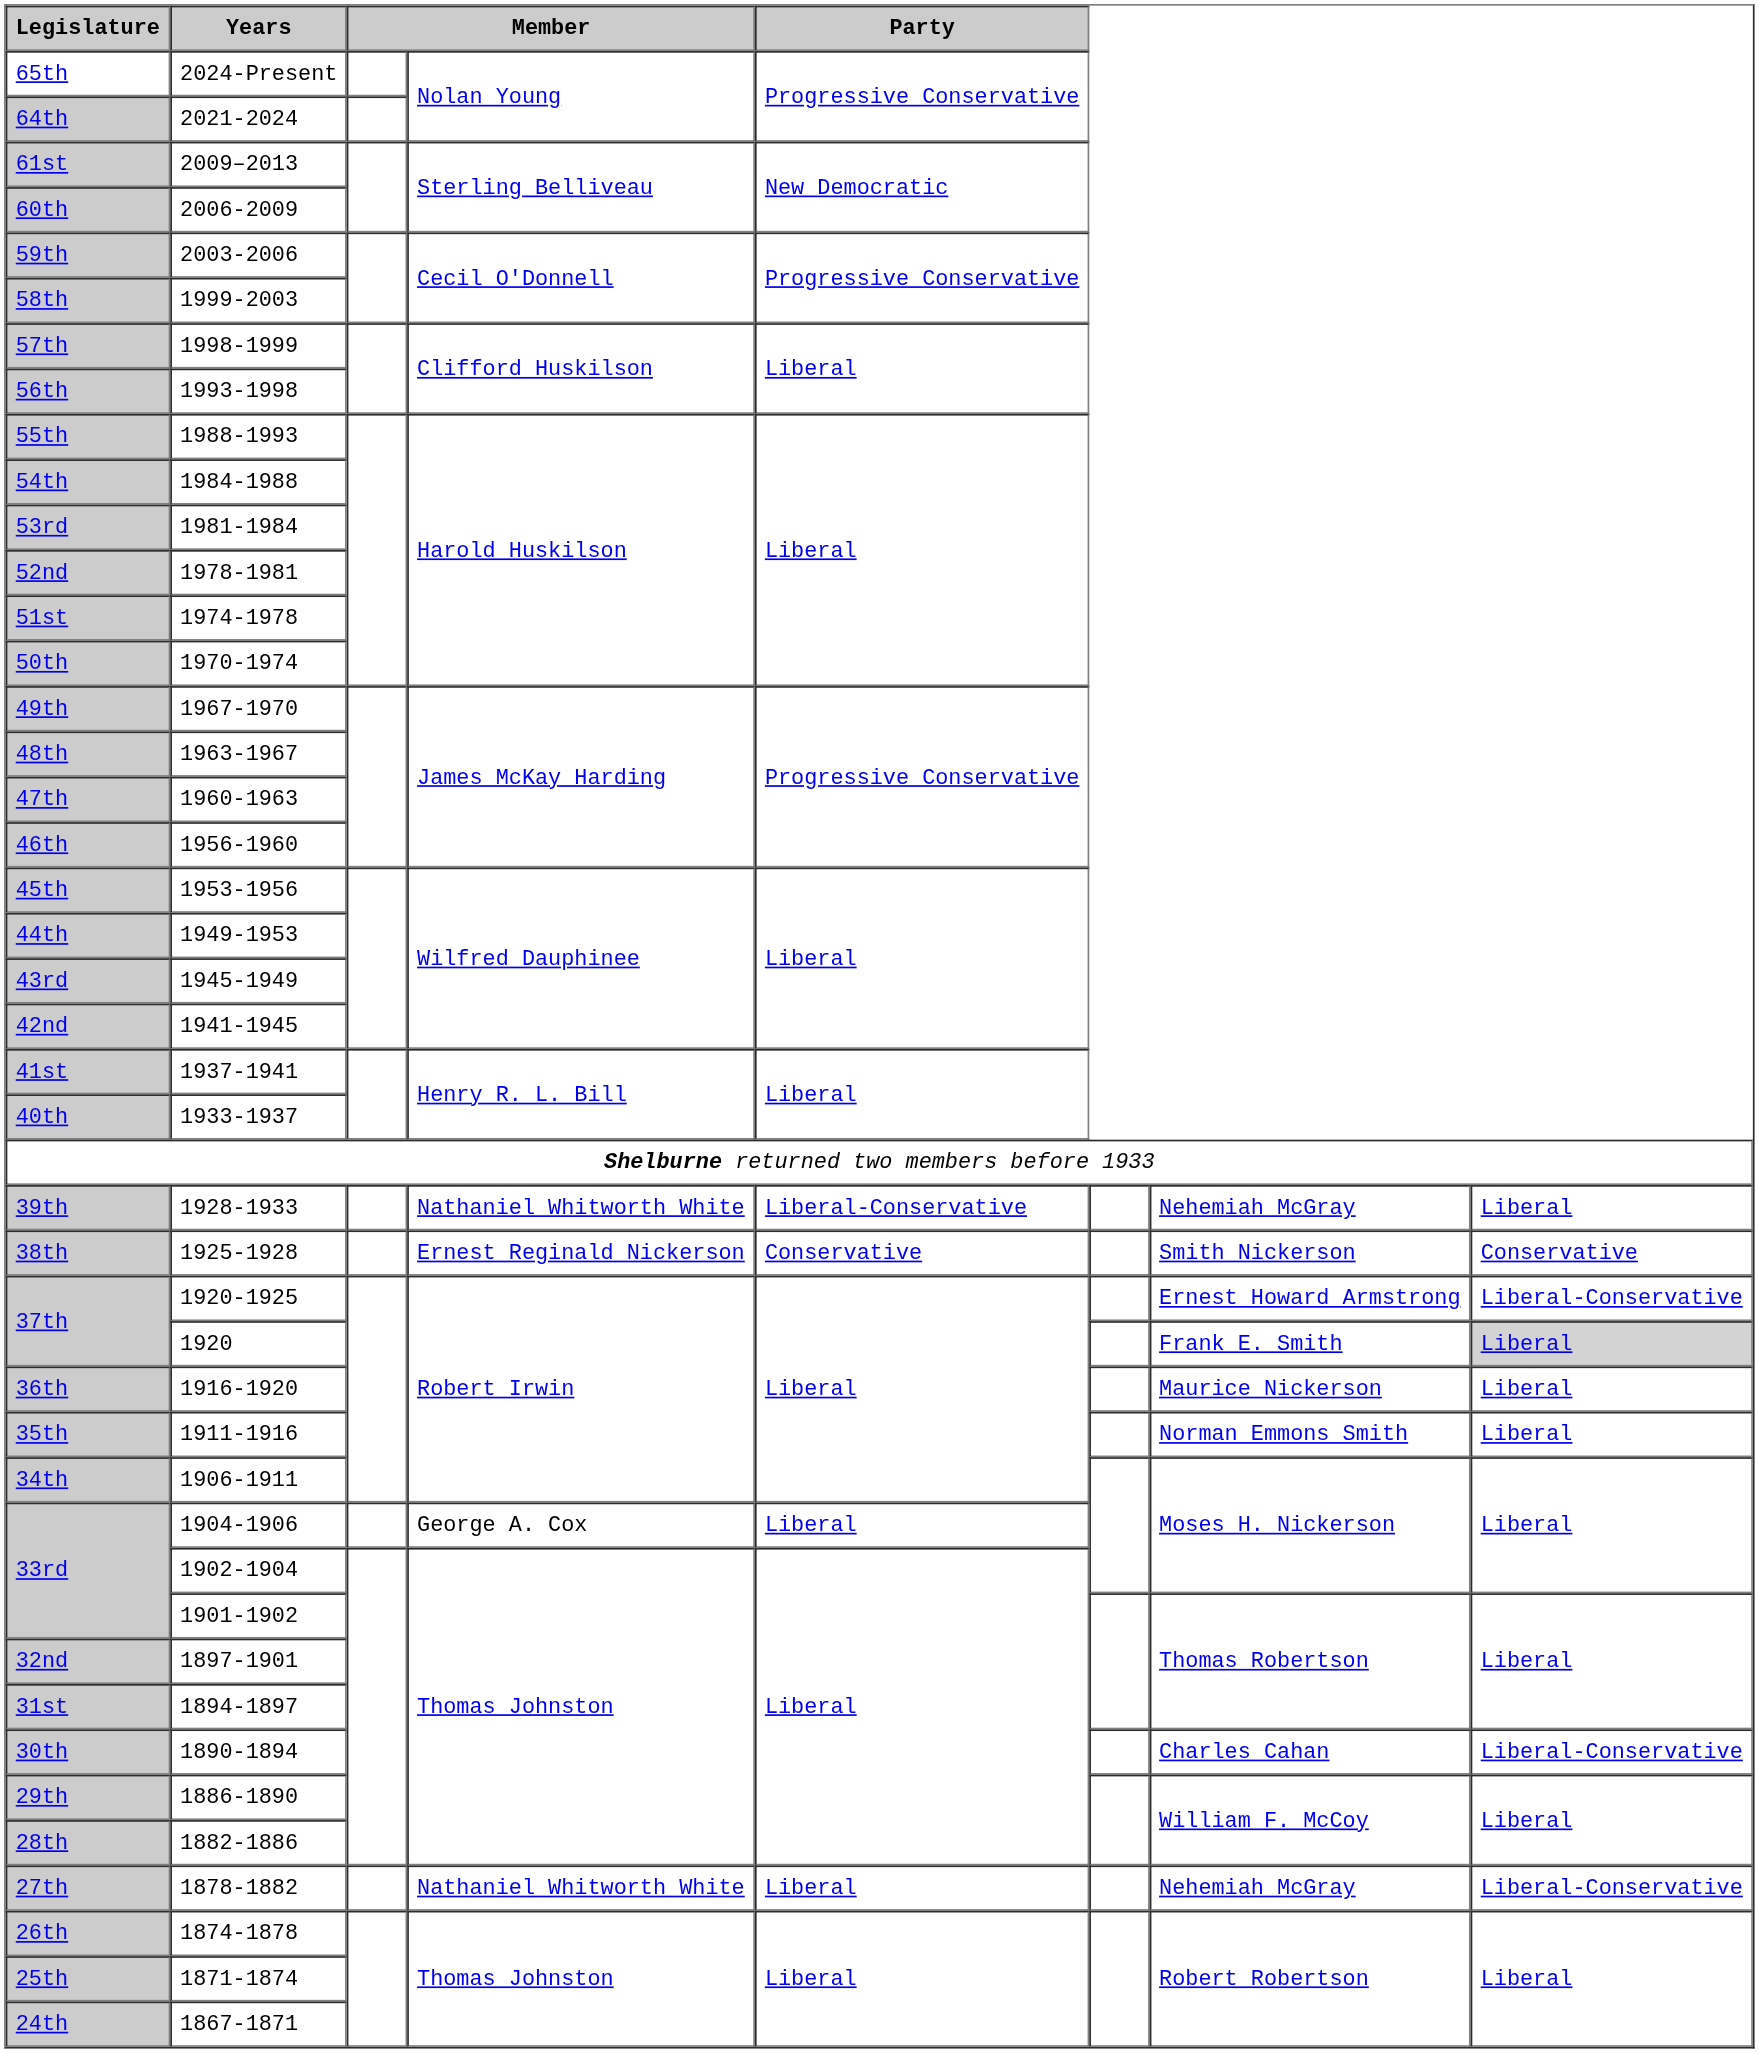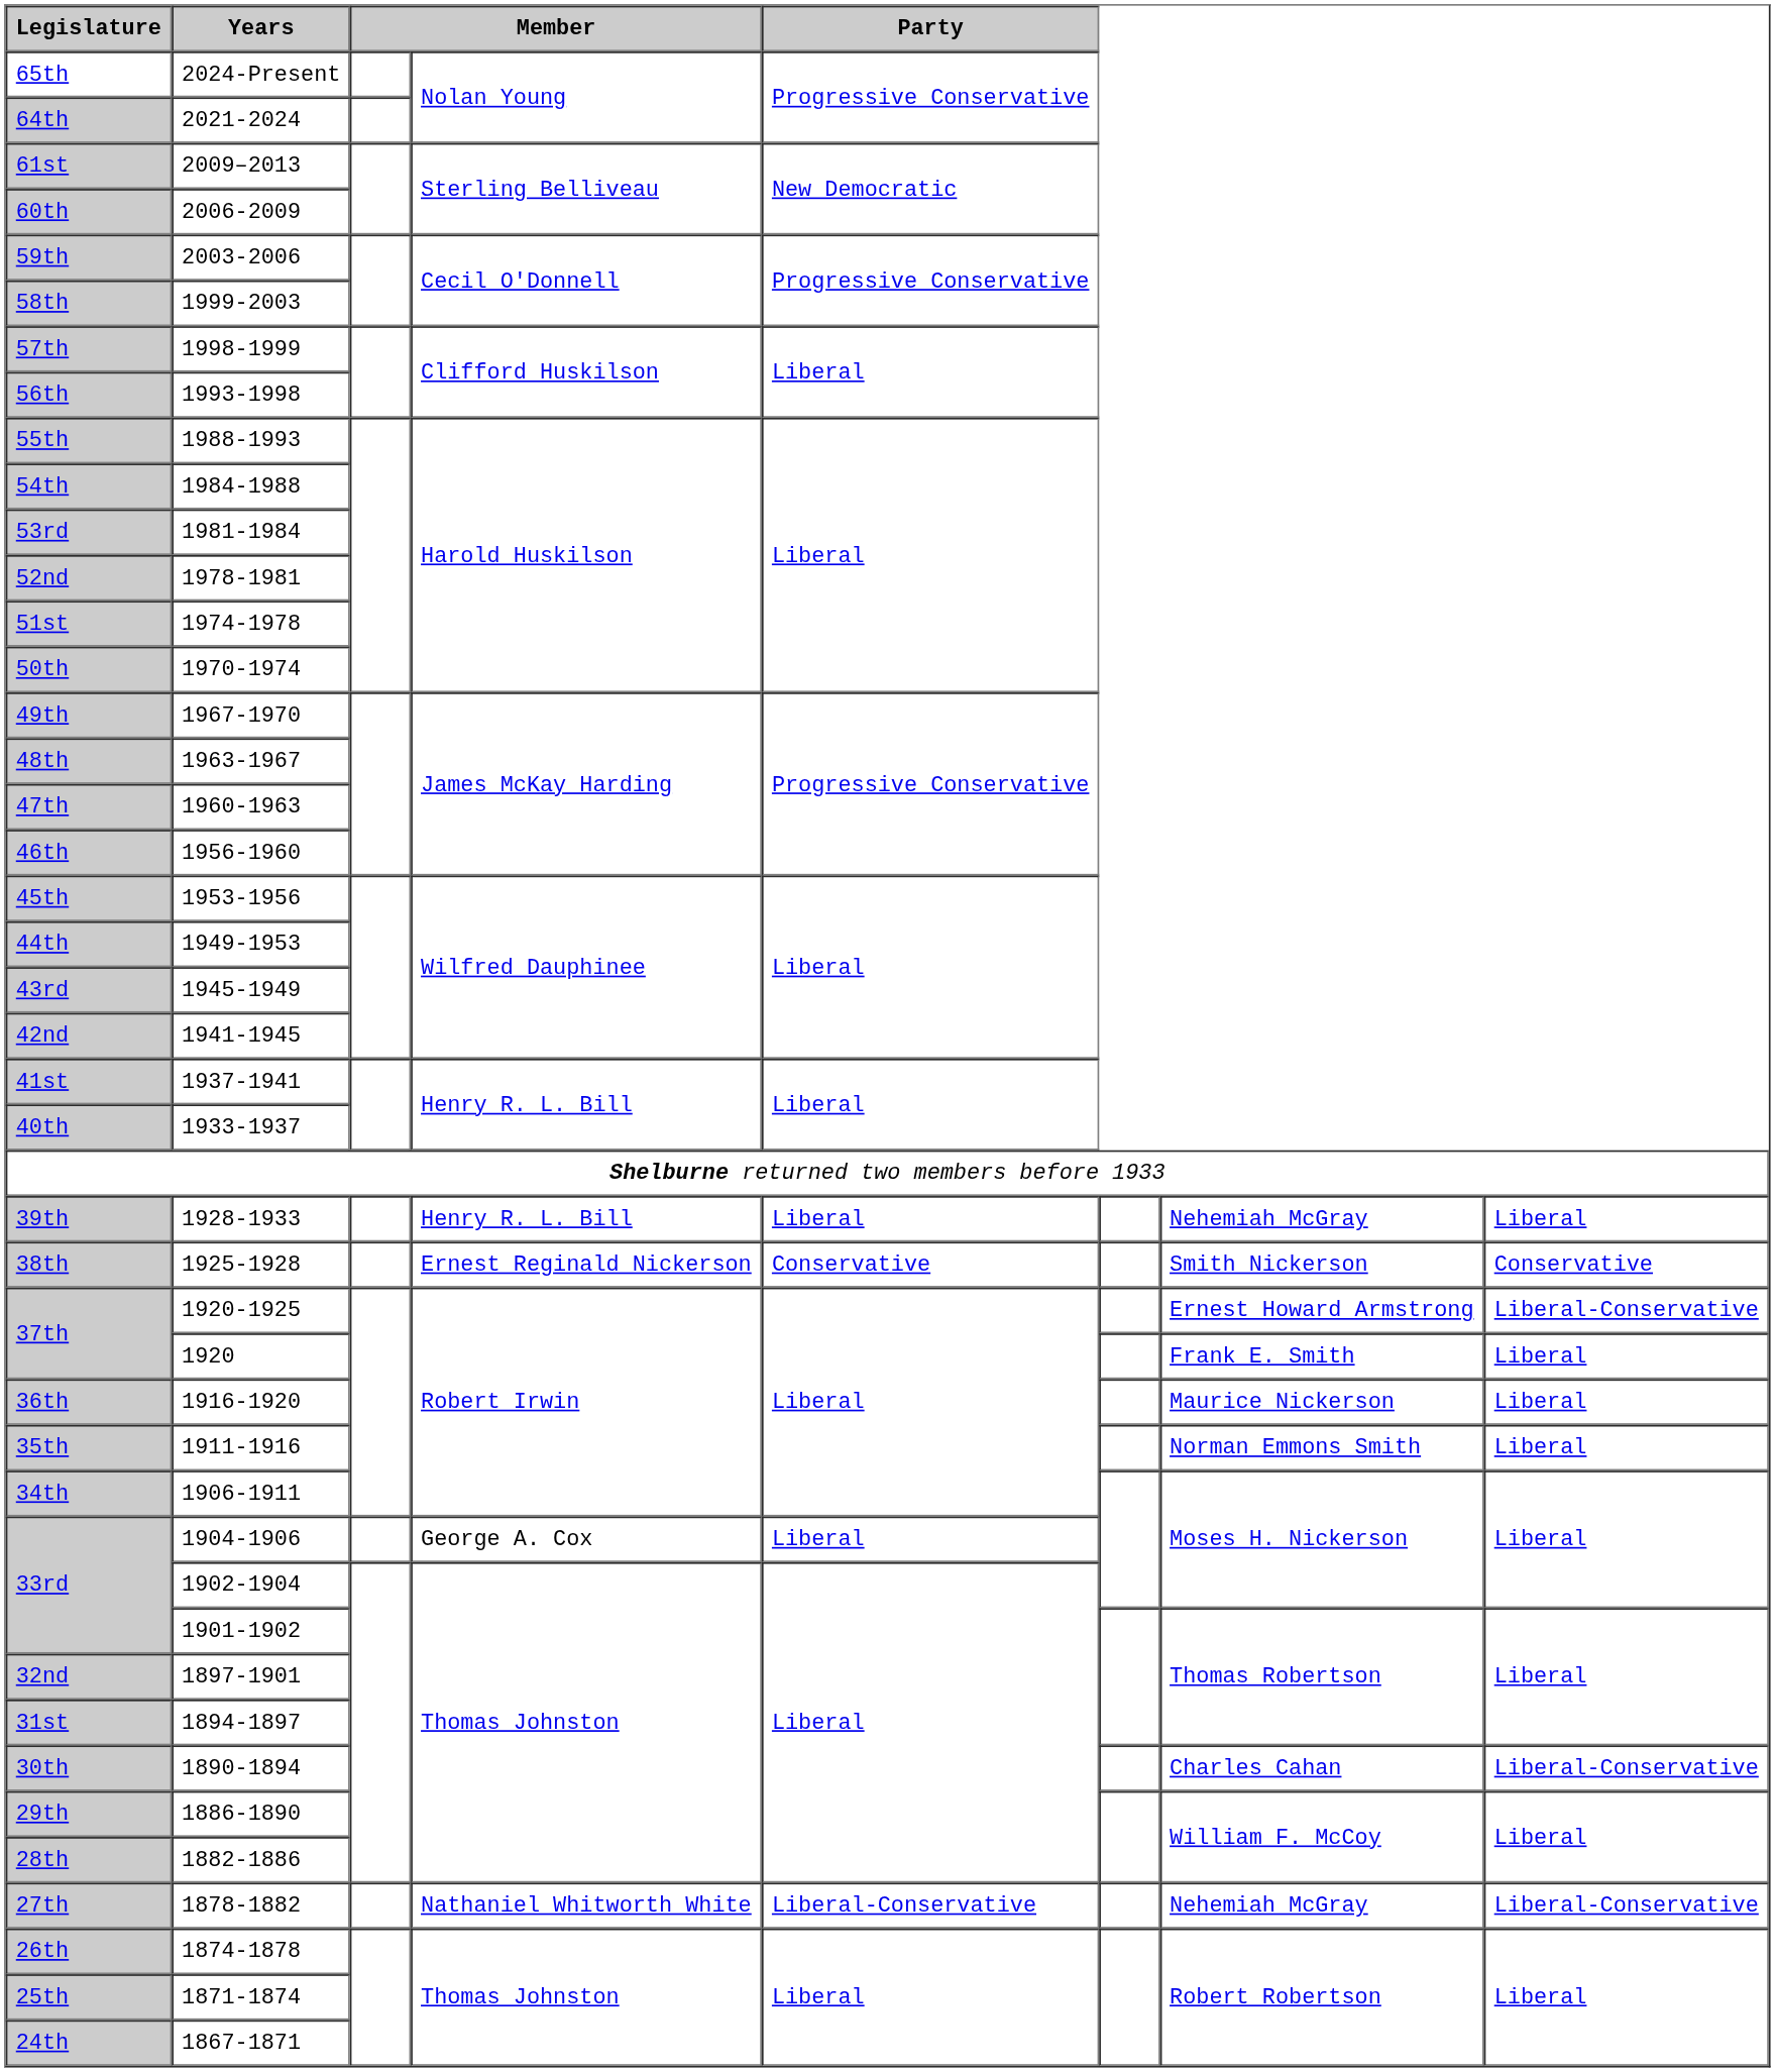39th | column 4: Nathaniel Whitworth White -> Henry R. L. Bill
39th | Party: Liberal-Conservative -> Liberal
37th / 1920 | column 8: lightgrey background -> no background
27th | Party: Liberal -> Liberal-Conservative
